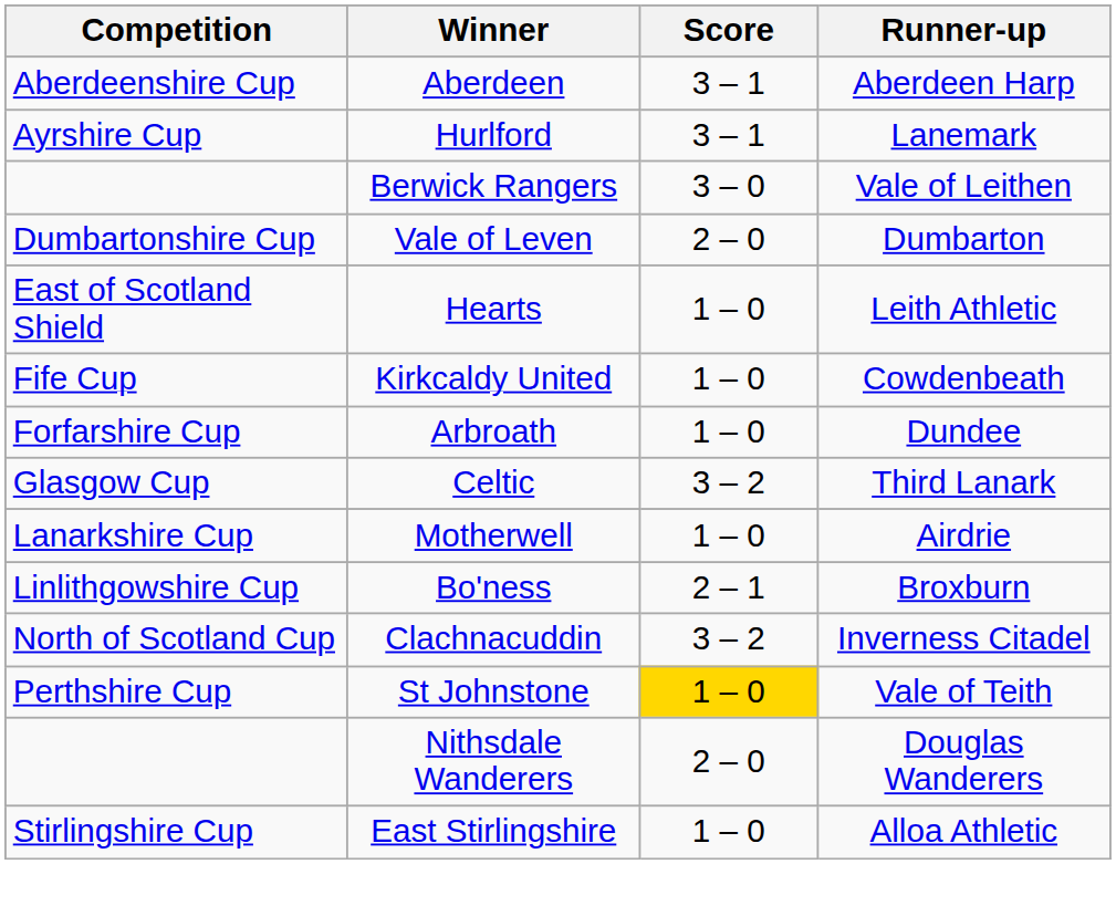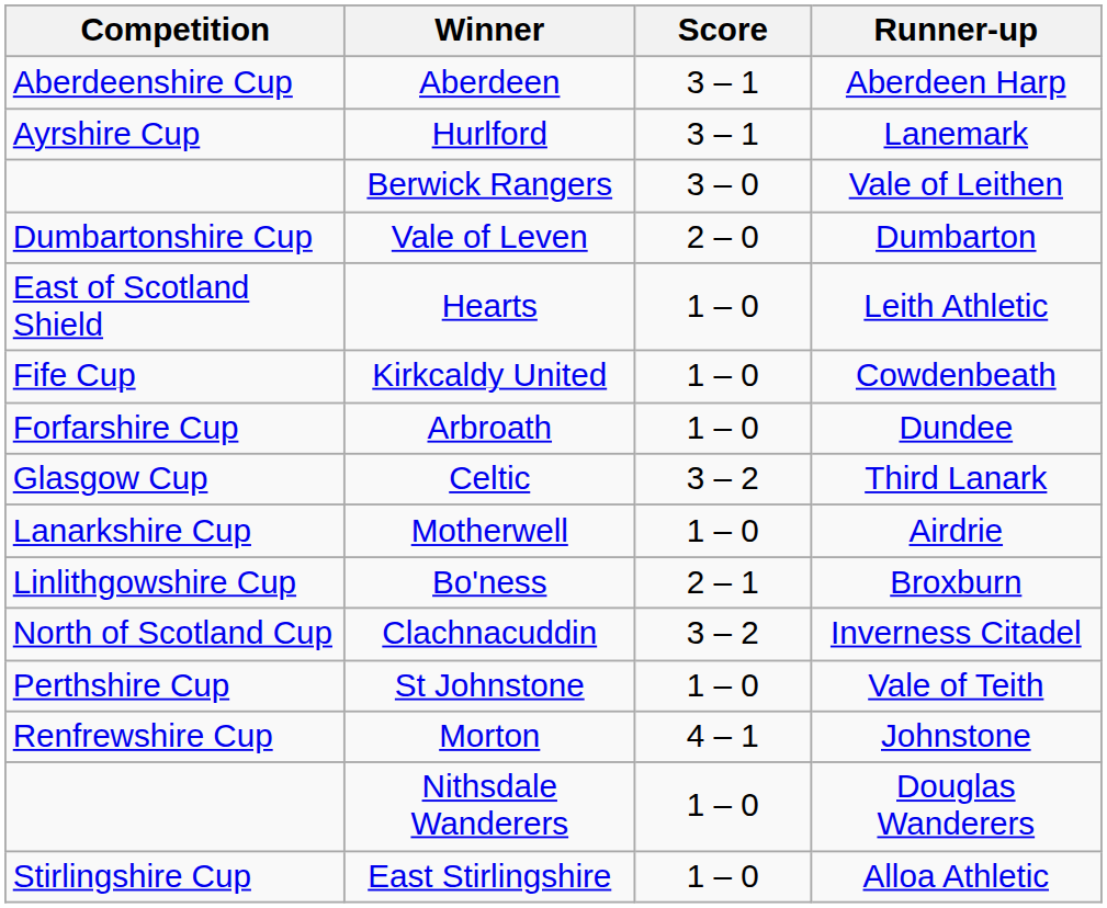St Johnstone | Score: gold background -> no background
+ row: Renfrewshire Cup | Morton | 4 – 1 | Johnstone
Nithsdale Wanderers | Score: 2 – 0 -> 1 – 0
